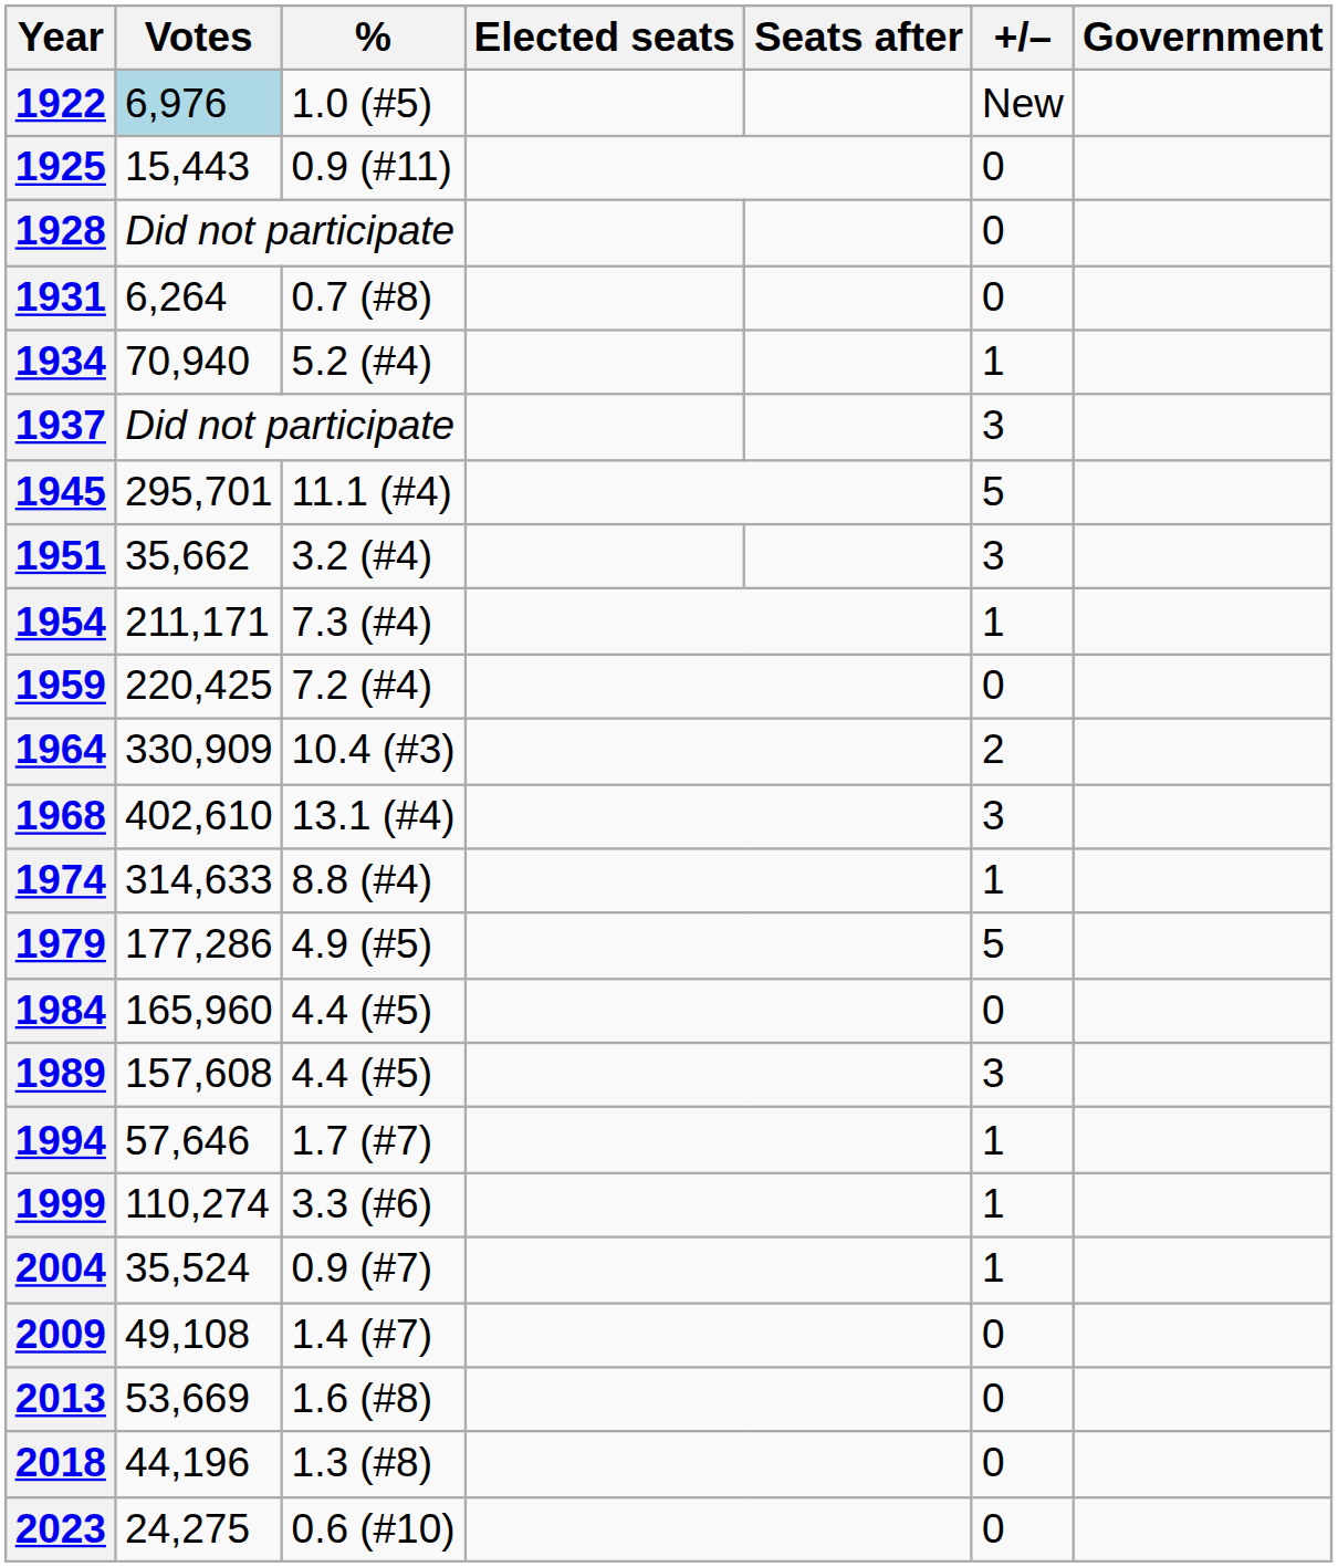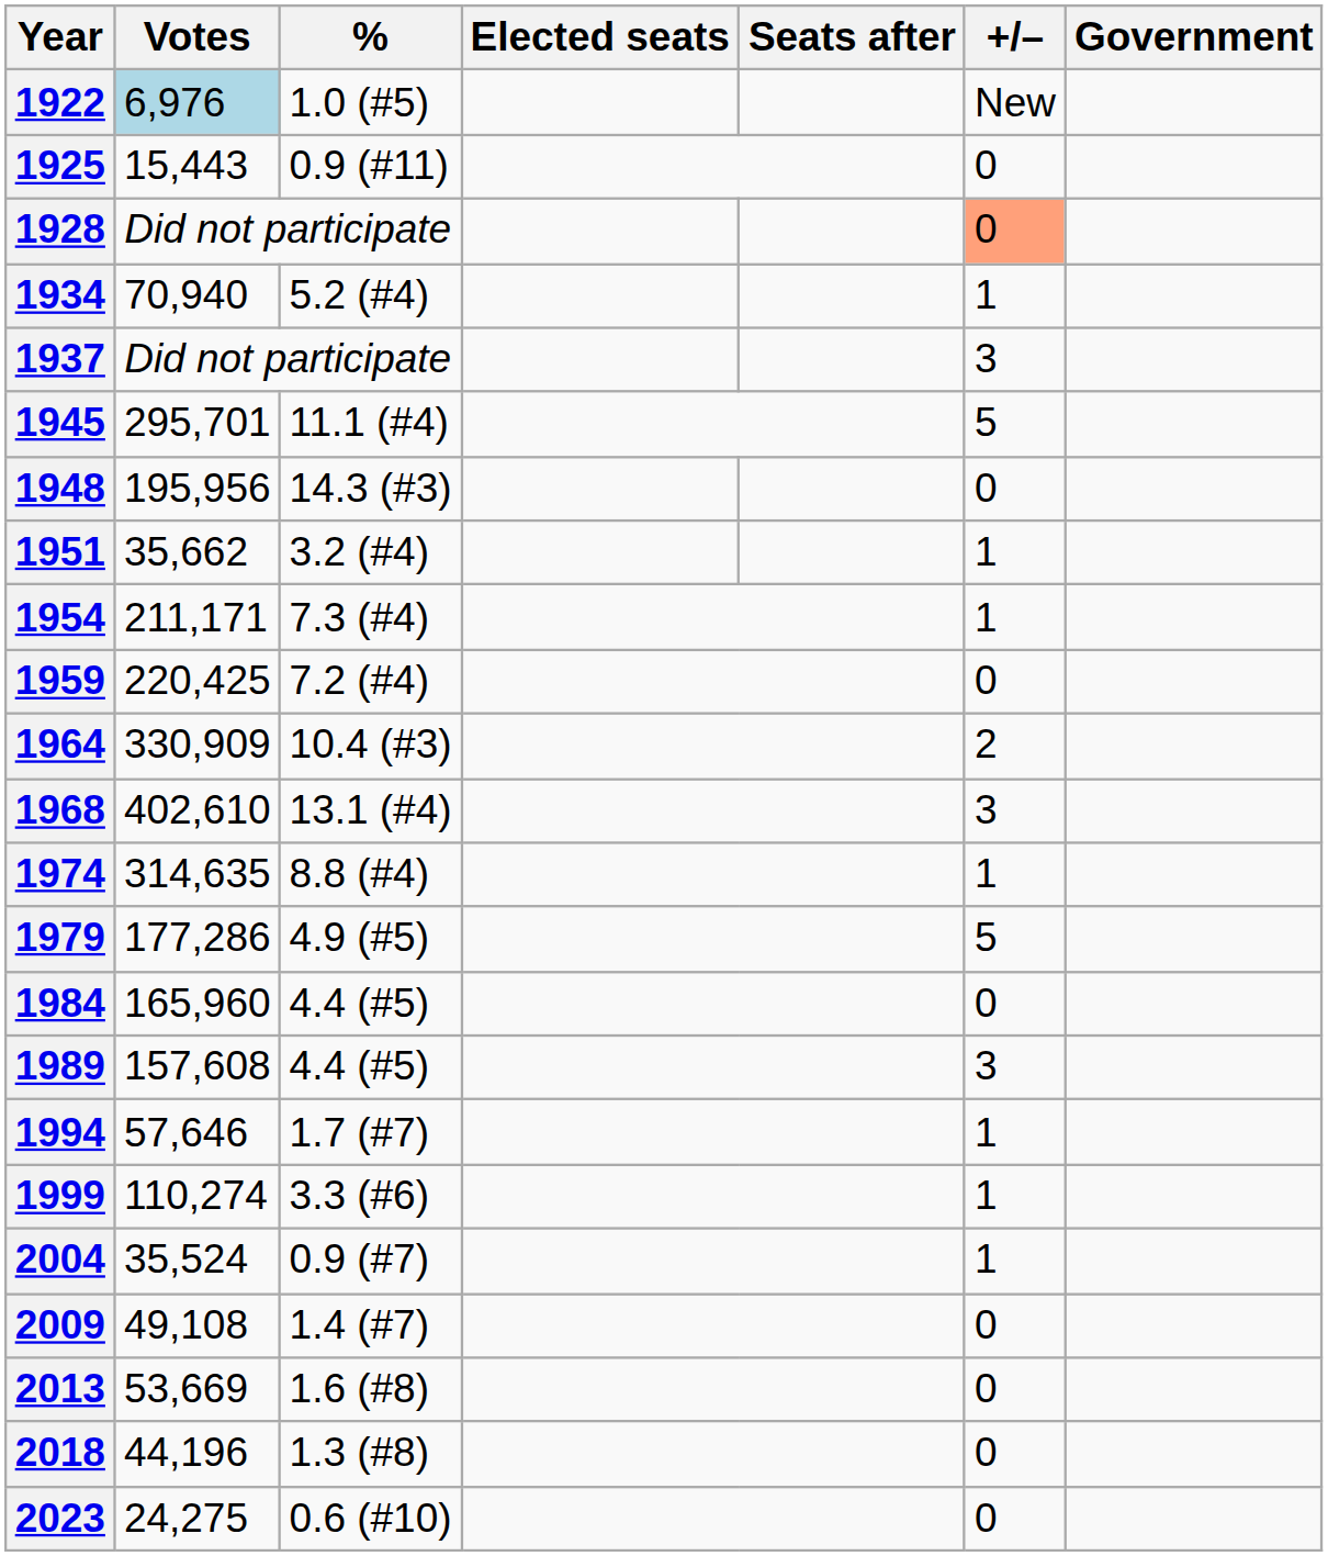1928 | +/–: no background -> lightsalmon background
- row: 1931 | 6,264 | 0.7 (#8) | 0
+ row: 1948 | 195,956 | 14.3 (#3) | 0
1951 | +/–: 3 -> 1
1974 | Votes: 314,633 -> 314,635
